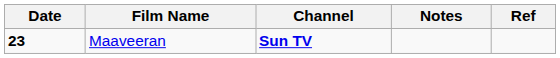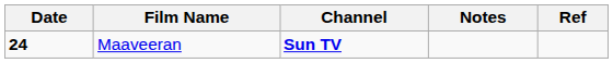Maaveeran | Date: 23 -> 24
